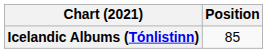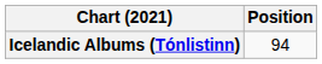Icelandic Albums (Tónlistinn) | Position: 85 -> 94
